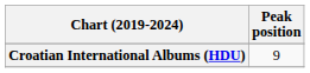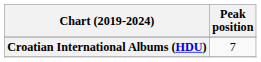Croatian International Albums (HDU) | Peak position: 9 -> 7
